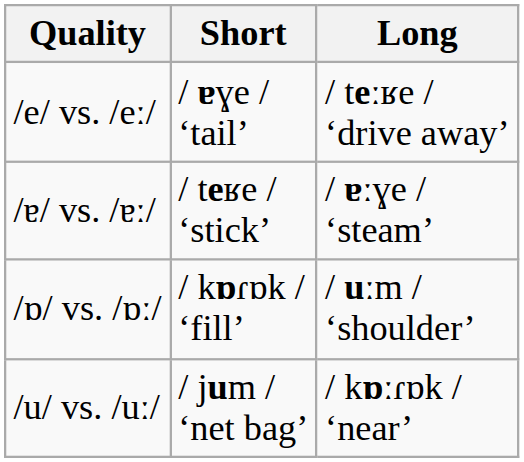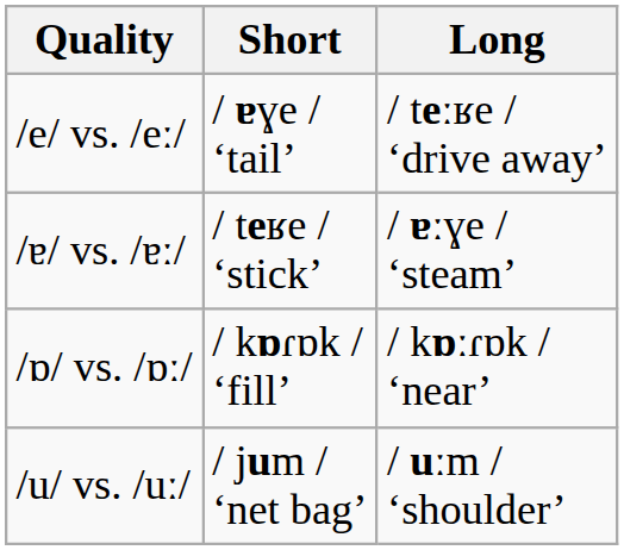/ɒ/ vs. /ɒː/ | Long: / uːm / ‘shoulder’ -> / kɒːɾɒk / ‘near’
/u/ vs. /uː/ | Long: / kɒːɾɒk / ‘near’ -> / uːm / ‘shoulder’
